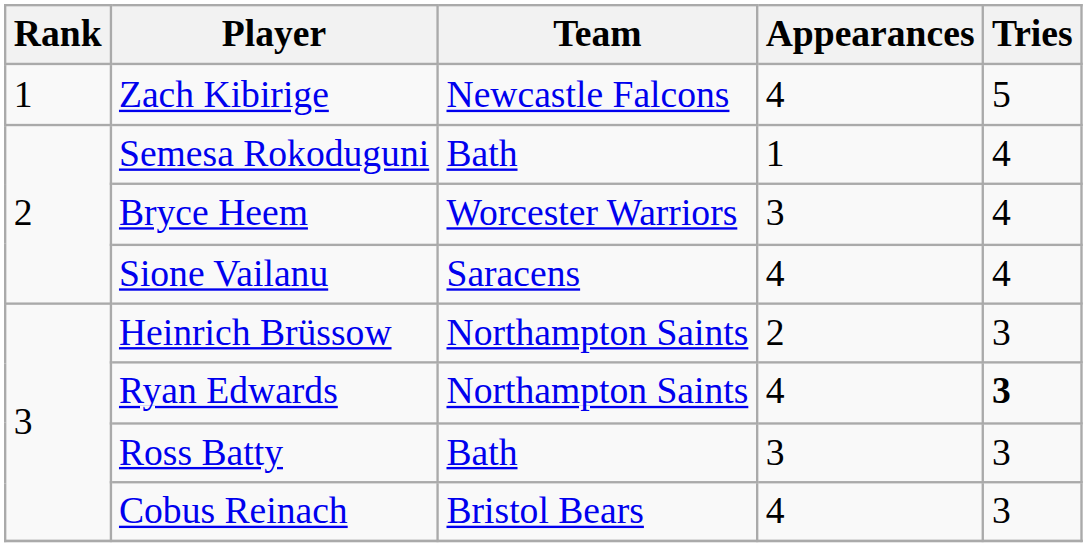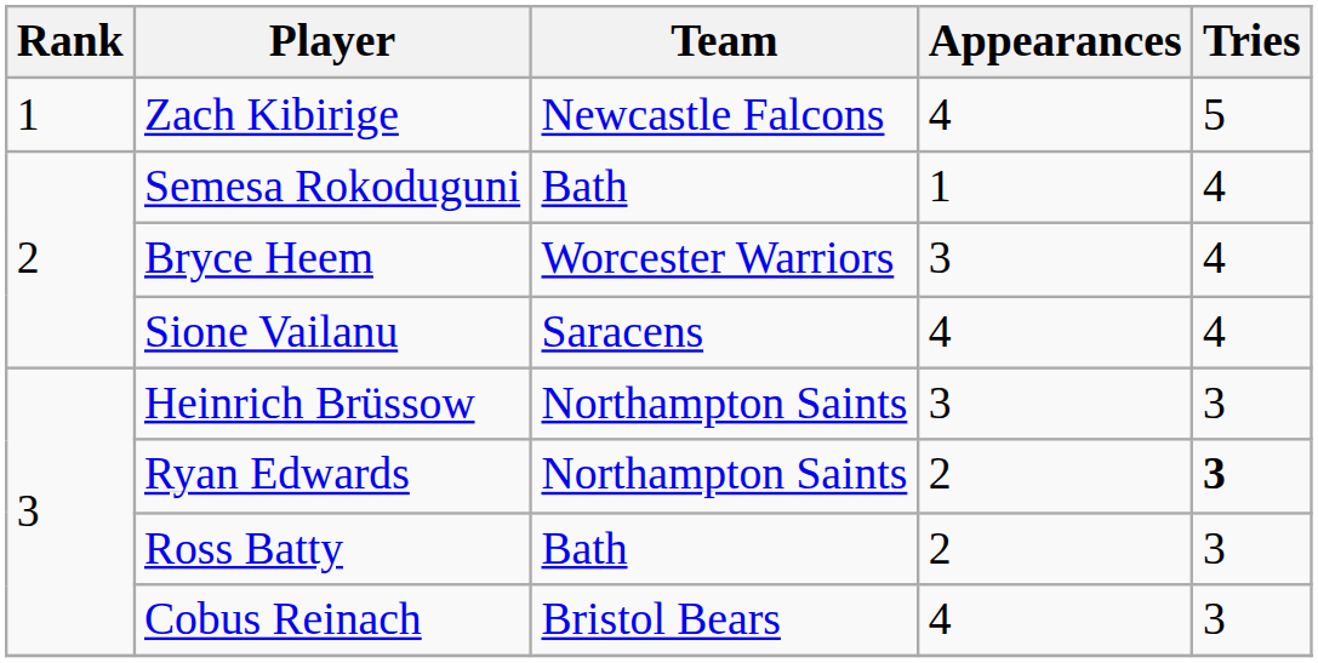Heinrich Brüssow | Appearances: 2 -> 3
Ryan Edwards | Appearances: 4 -> 2
Ross Batty | Appearances: 3 -> 2
